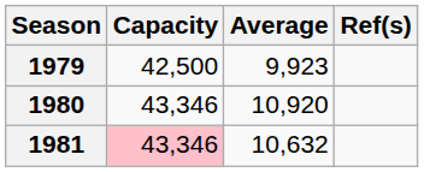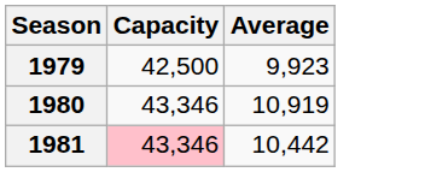- column: Ref(s)
1980 | Average: 10,920 -> 10,919
1981 | Average: 10,632 -> 10,442
